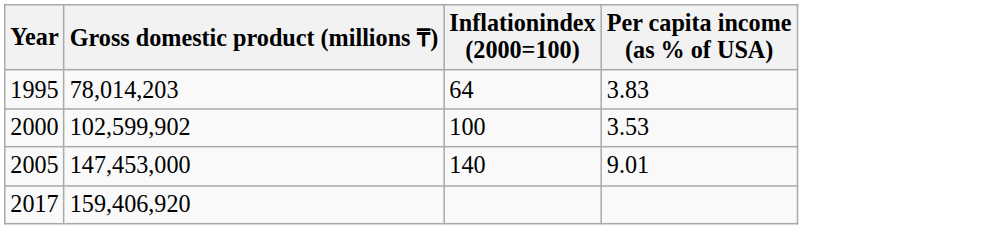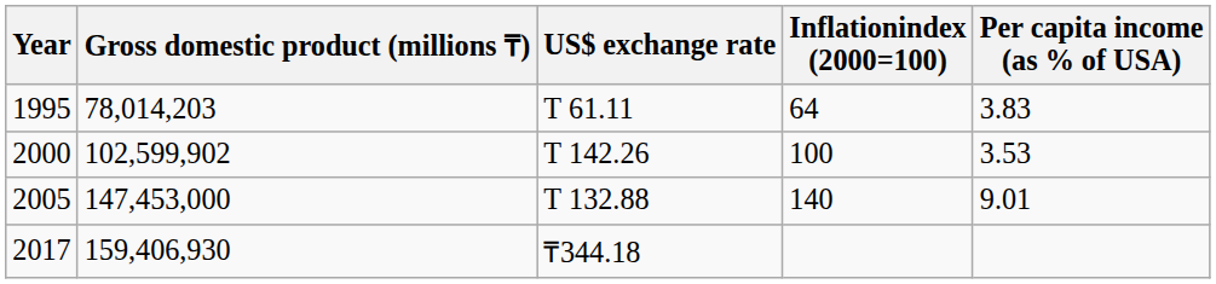+ column: US$ exchange rate | T 61.11 | T 142.26 | T 132.88 | ₸344.18
2017 | Gross domestic product (millions ₸): 159,406,920 -> 159,406,930
